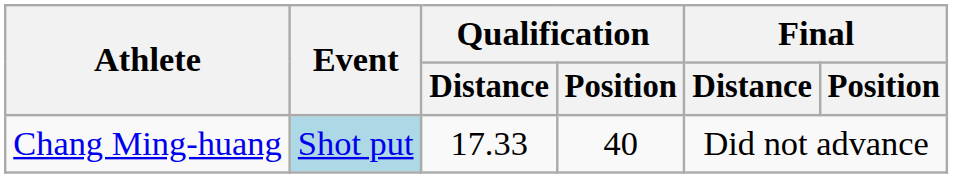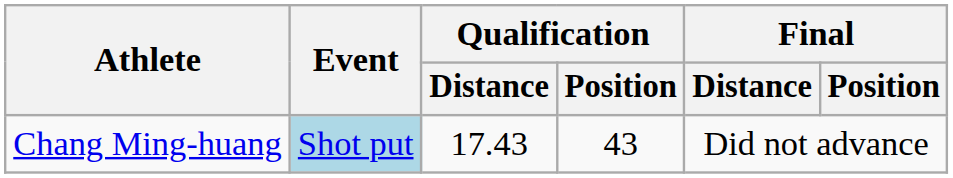Chang Ming-huang | Qualification / Distance: 17.33 -> 17.43
Chang Ming-huang | Qualification / Position: 40 -> 43
